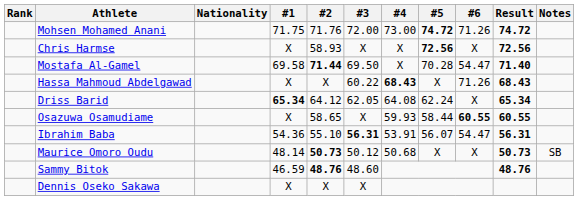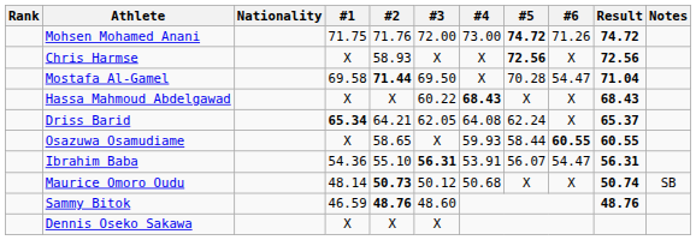Mostafa Al-Gamel | Result: 71.40 -> 71.04
Hassa Mahmoud Abdelgawad | #6: 71.26 -> X
Driss Barid | #2: 64.12 -> 64.21
Driss Barid | Result: 65.34 -> 65.37
Maurice Omoro Oudu | Result: 50.73 -> 50.74
